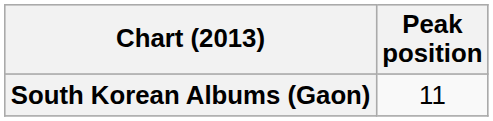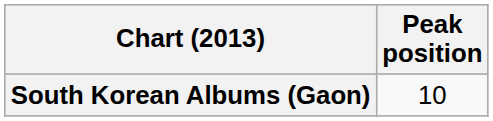South Korean Albums (Gaon) | Peak position: 11 -> 10
